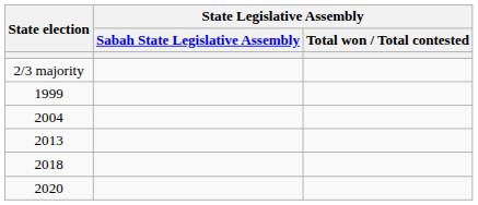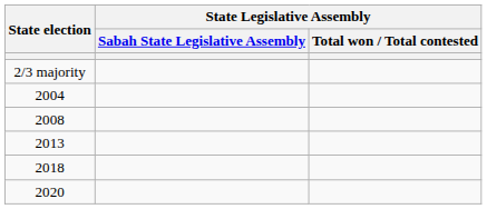- row: 1999
+ row: 2008
